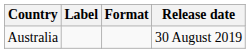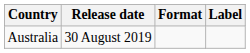columns swapped: Release date <-> Label
